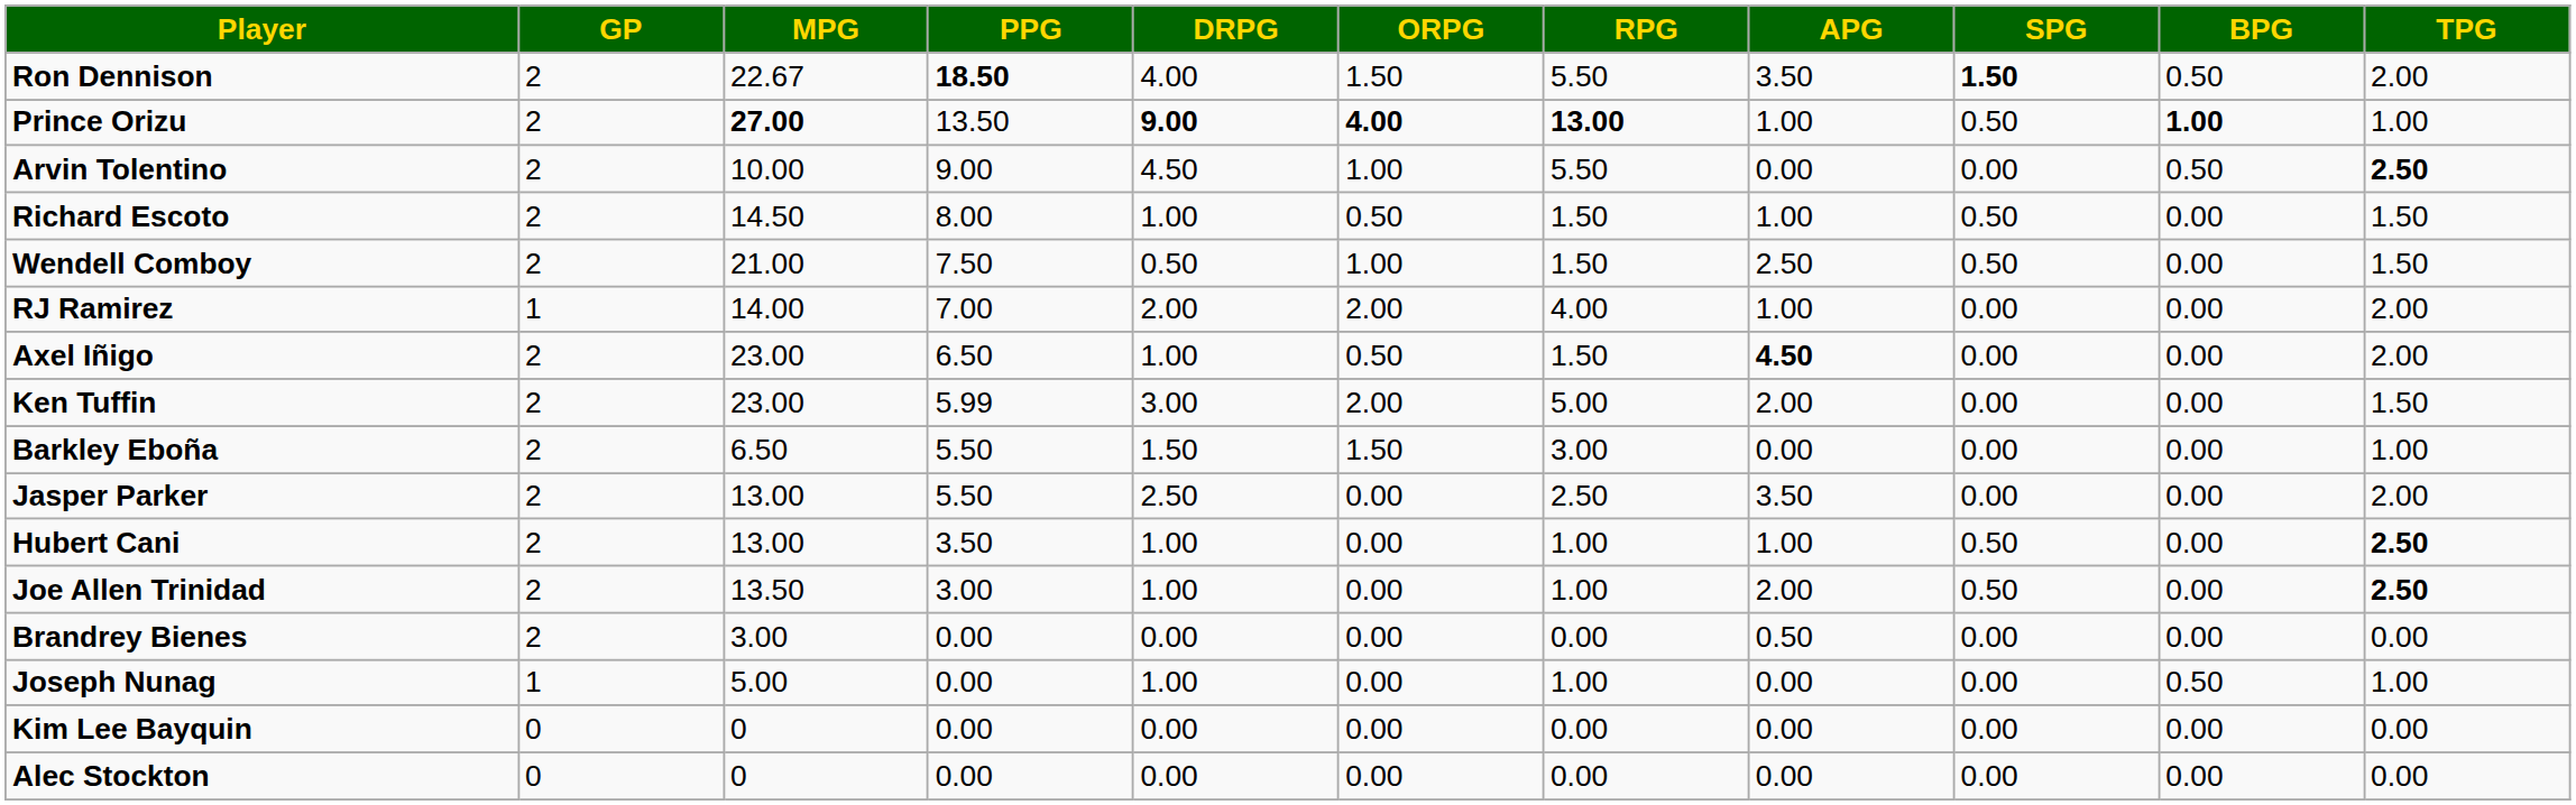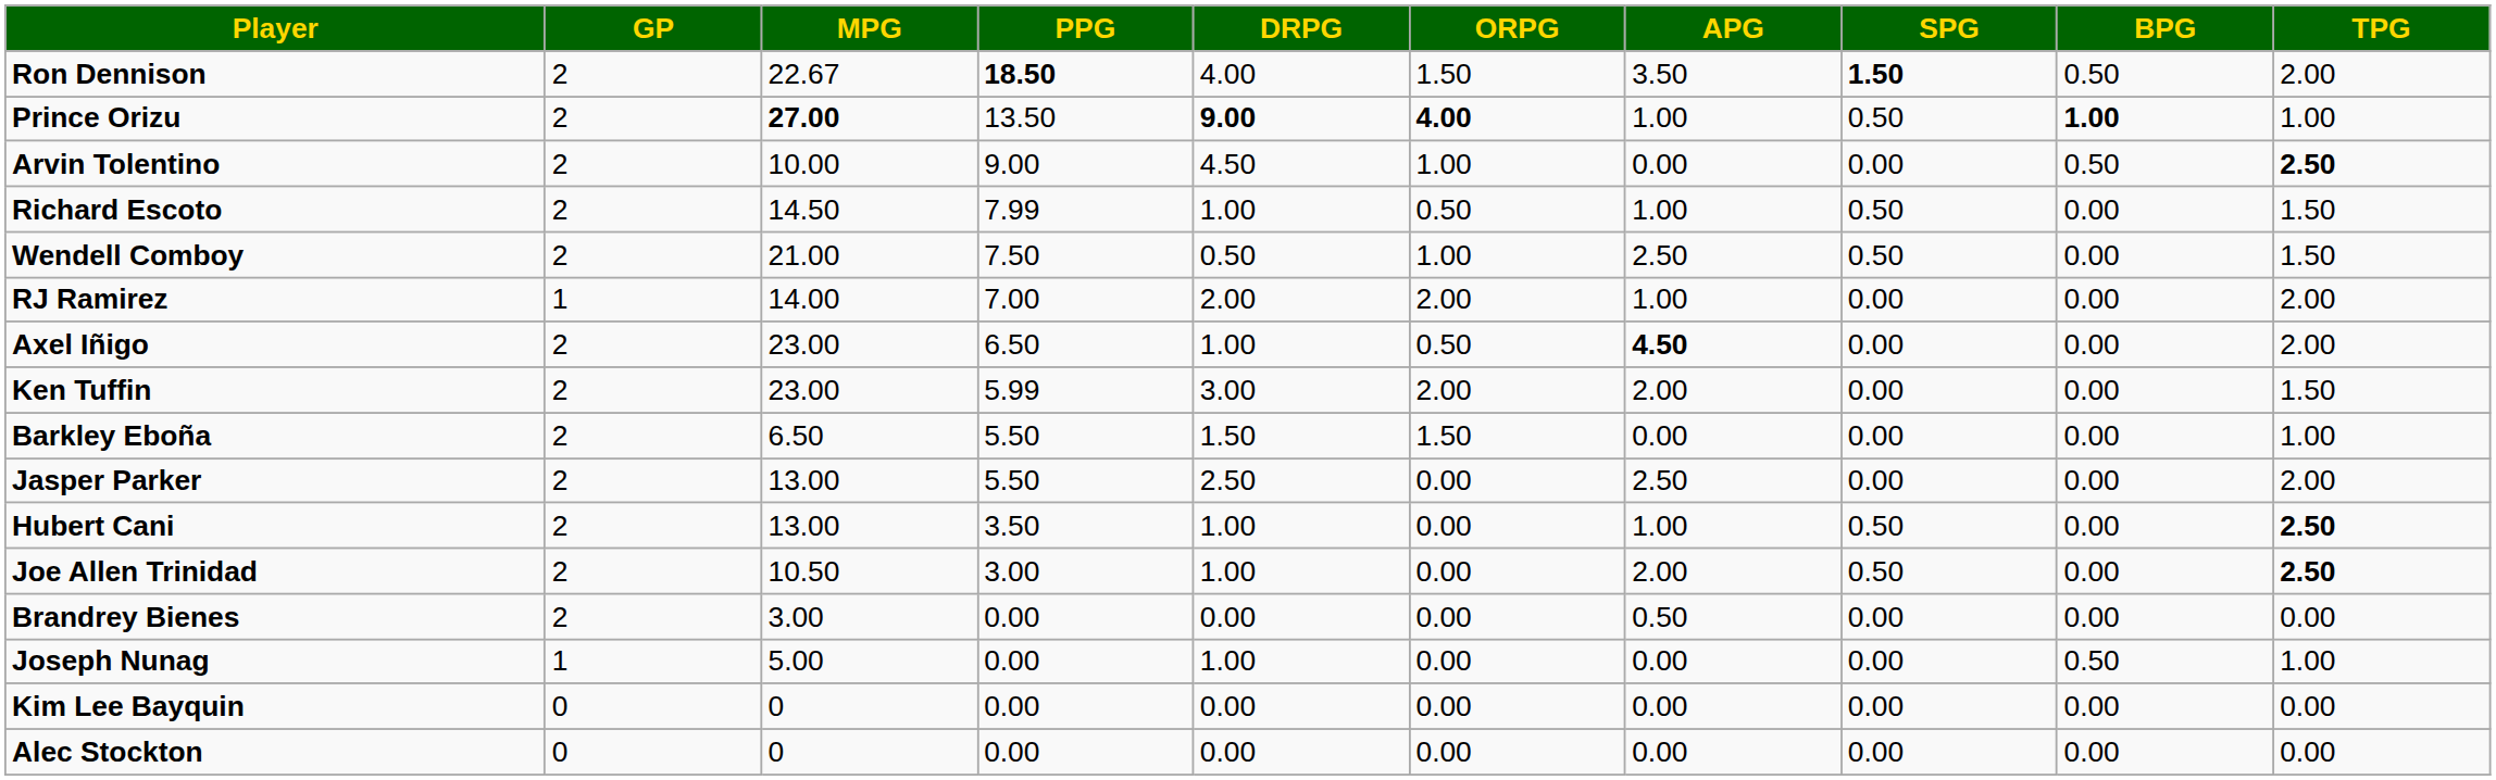- column: RPG | 5.50 | 13.00 | 5.50 | 1.50 | 1.50 | 4.00 | 1.50 | 5.00 | 3.00 | 2.50 | 1.00 | 1.00 | 0.00 | 1.00 | 0.00 | 0.00
Richard Escoto | PPG: 8.00 -> 7.99
Jasper Parker | APG: 3.50 -> 2.50
Joe Allen Trinidad | MPG: 13.50 -> 10.50
